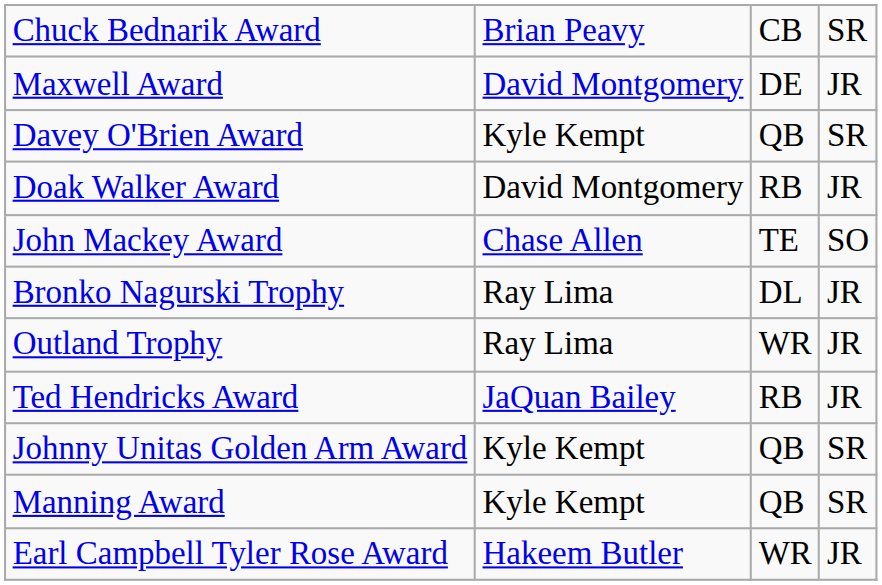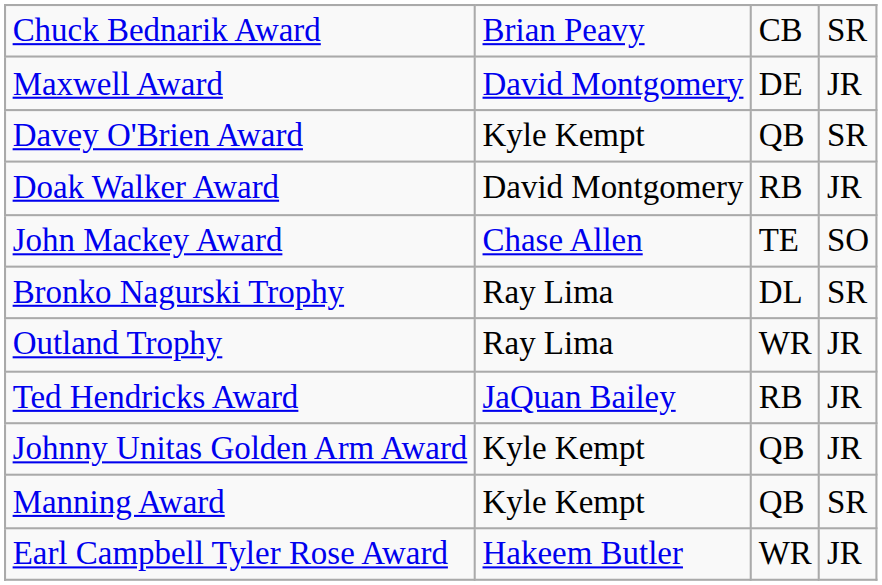Bronko Nagurski Trophy | column 4: JR -> SR
Johnny Unitas Golden Arm Award | column 4: SR -> JR
